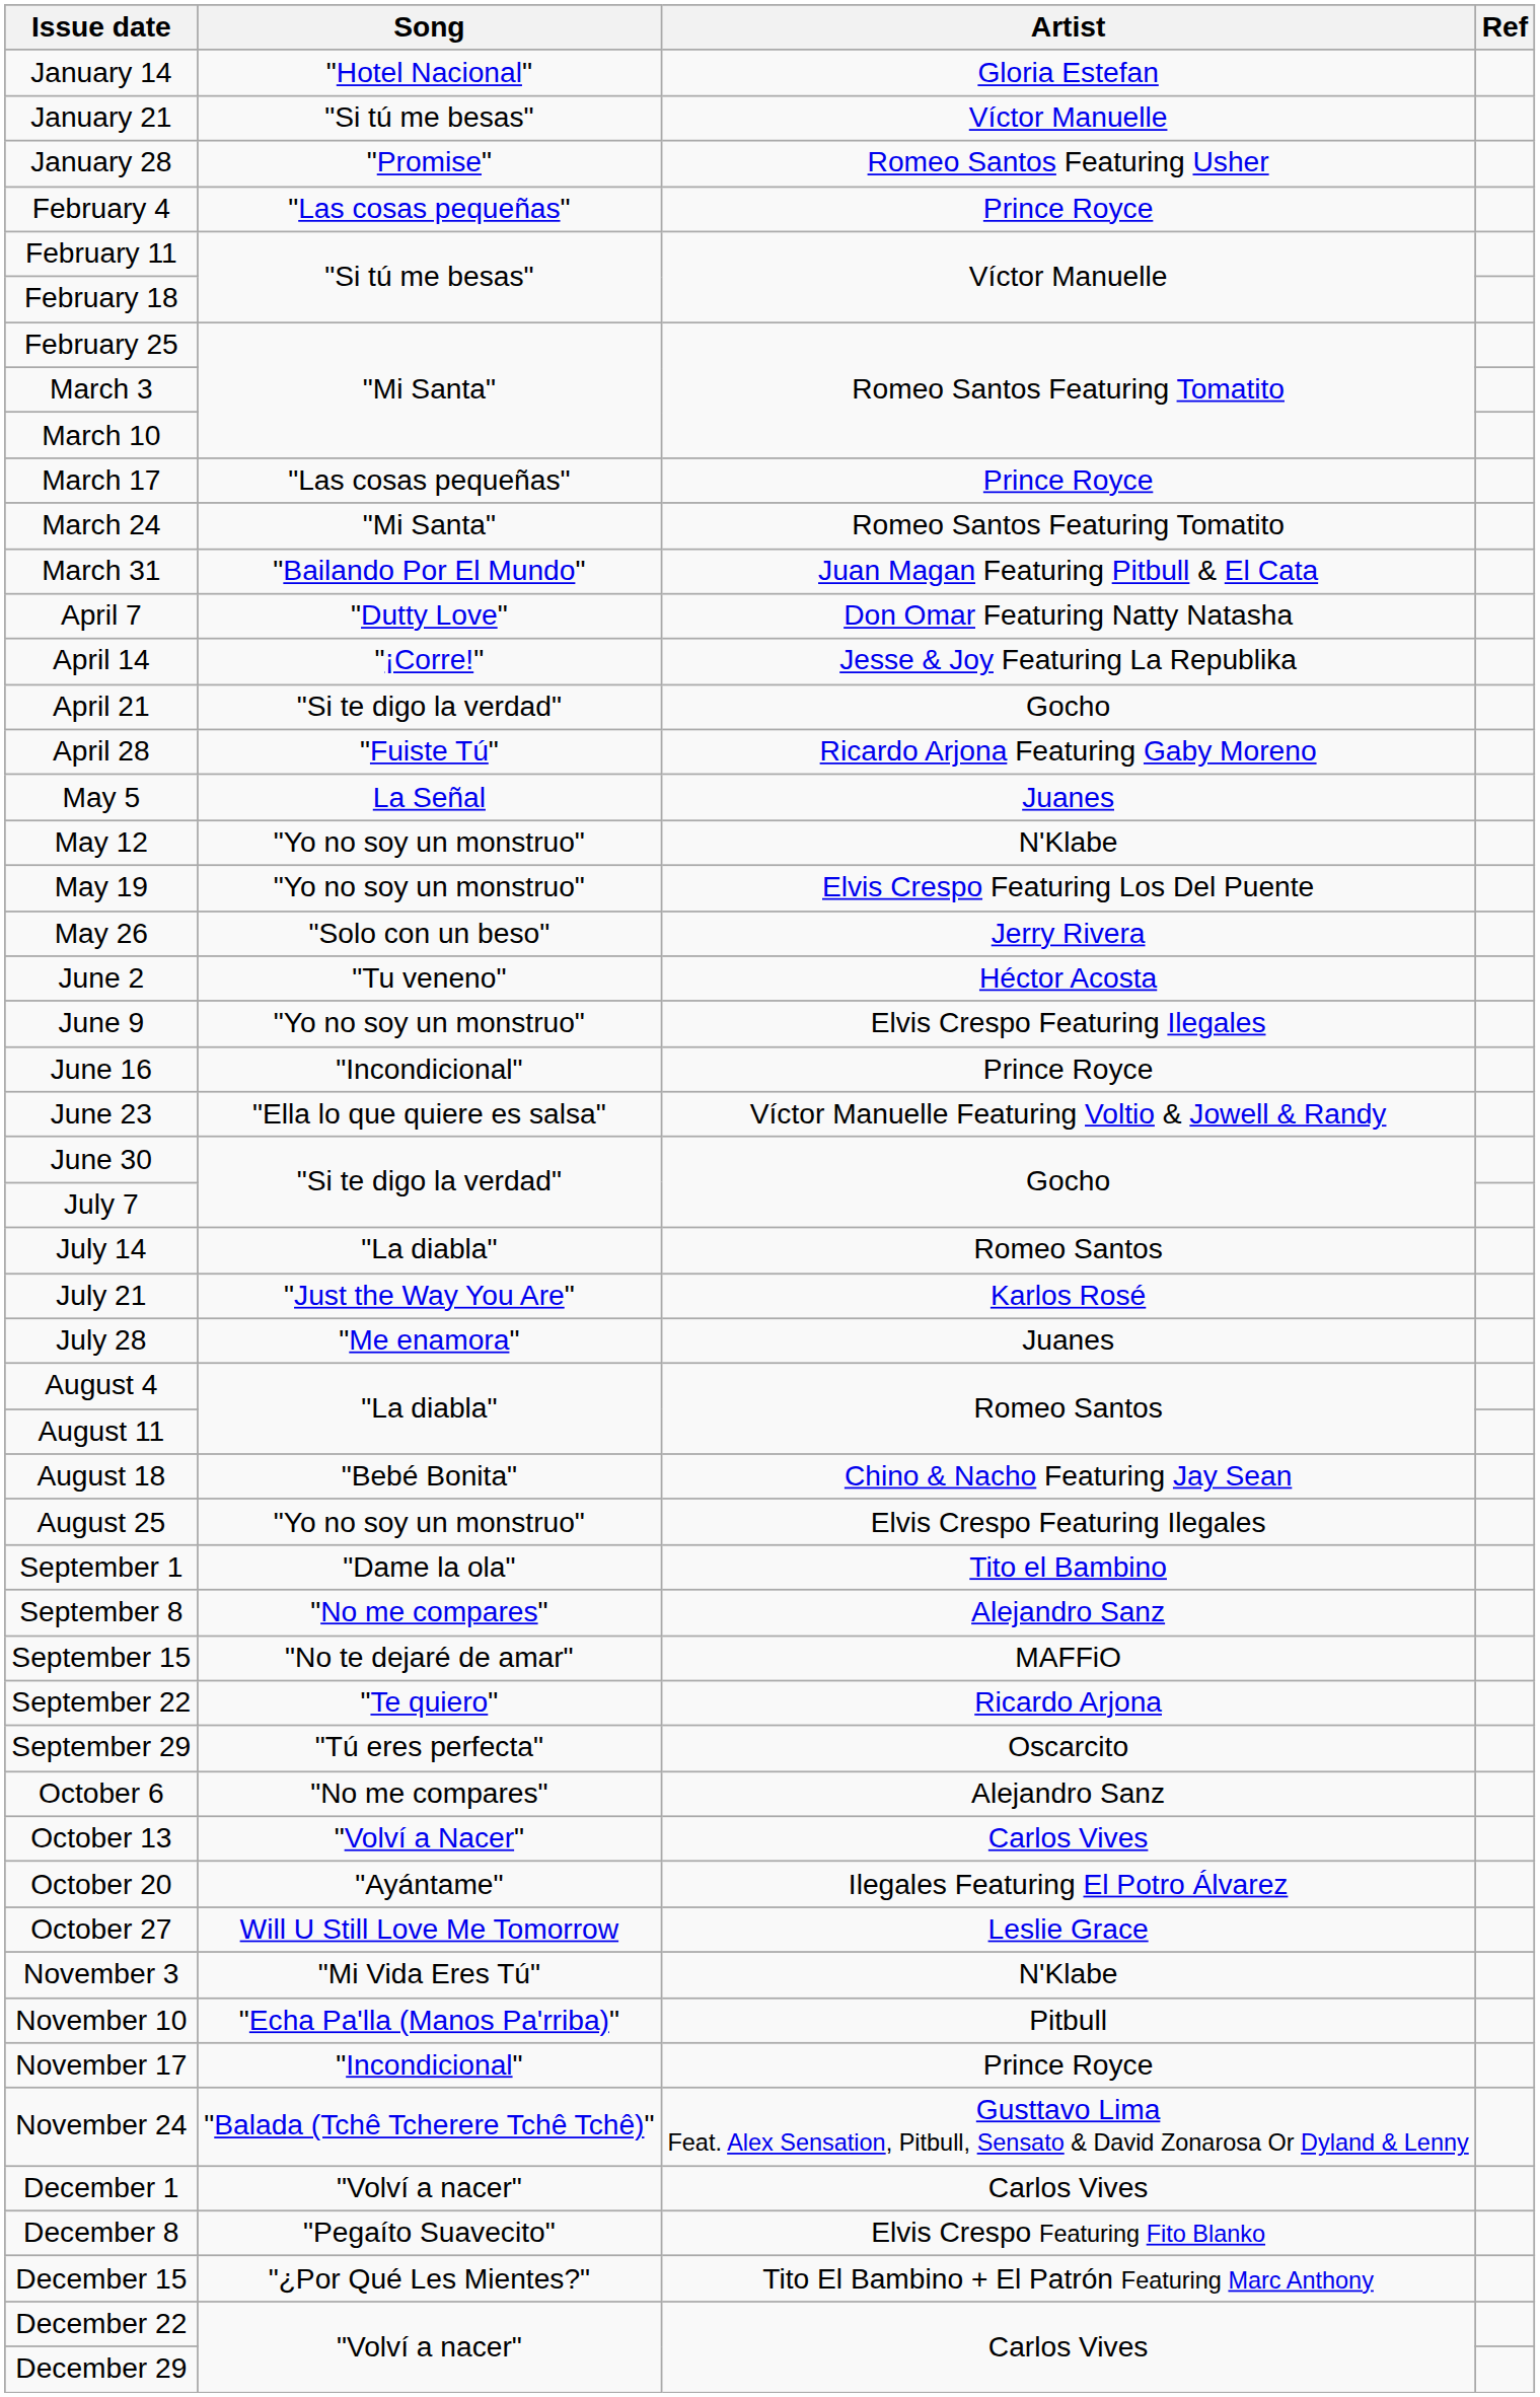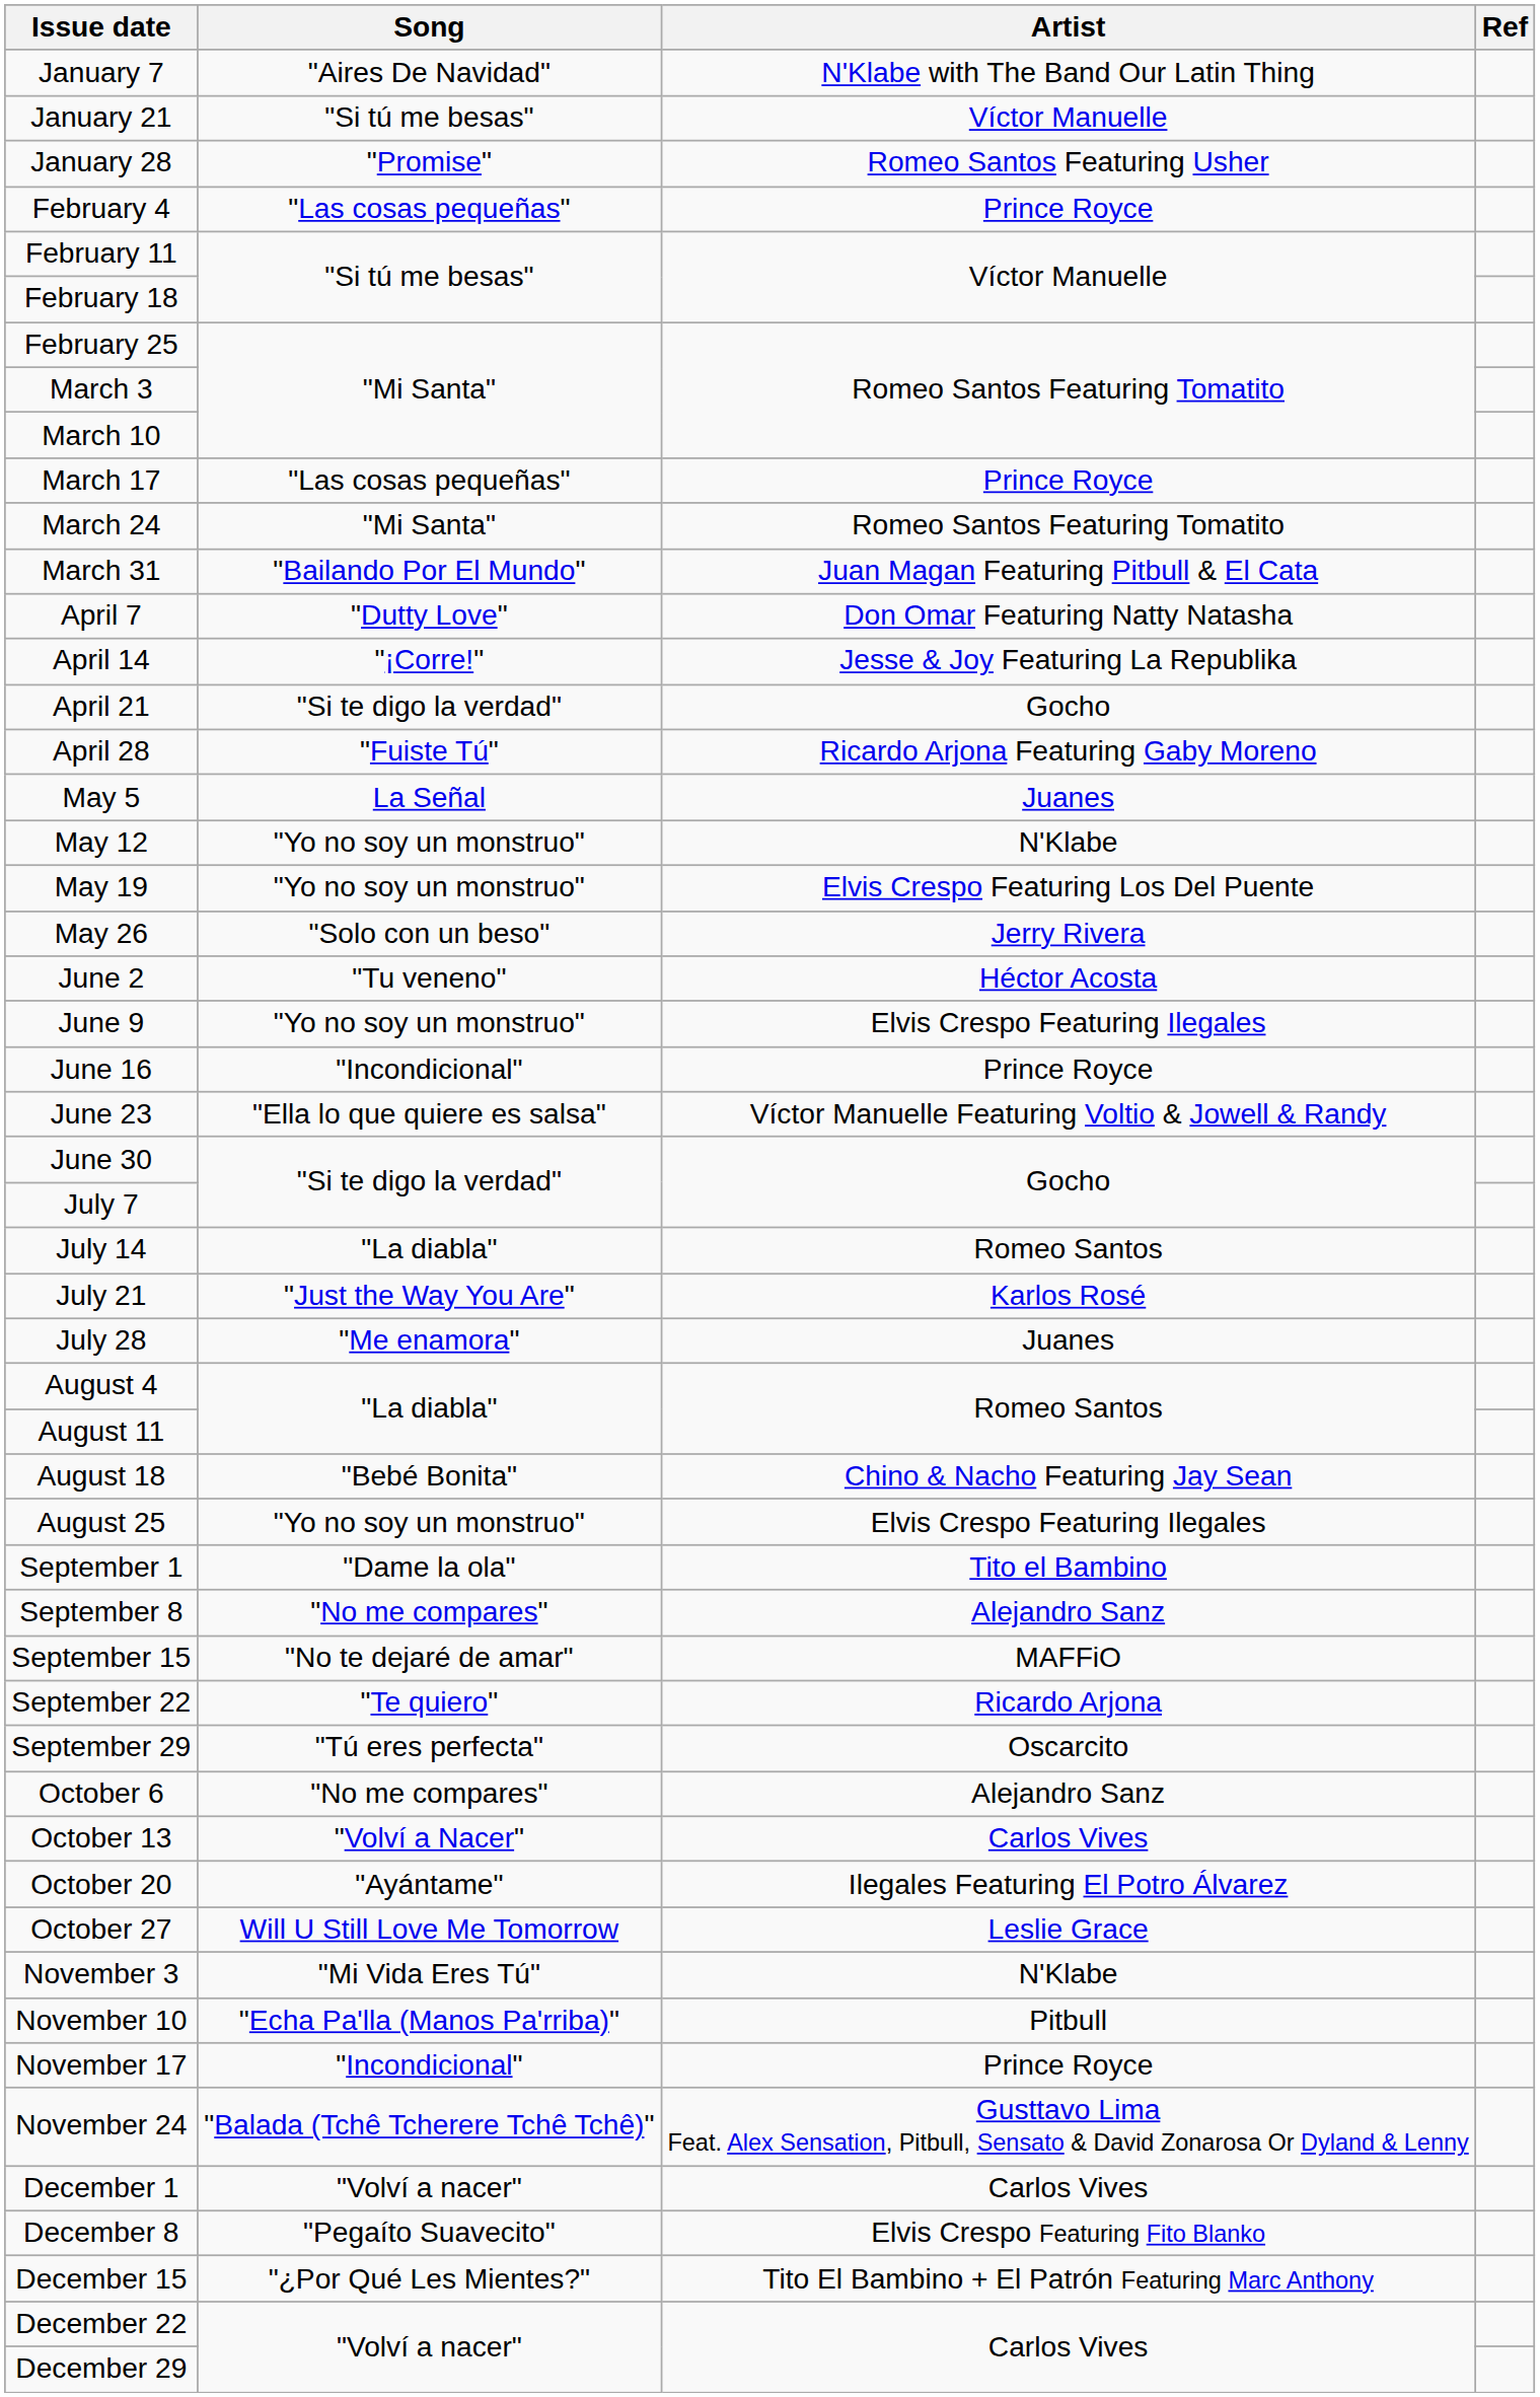+ row: January 7 | "Aires De Navidad" | N'Klabe with The Band Our Latin Thing
- row: January 14 | "Hotel Nacional" | Gloria Estefan
